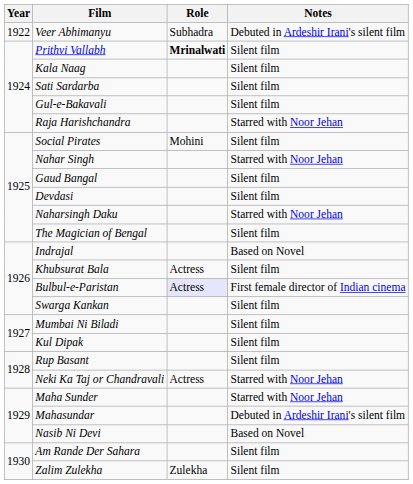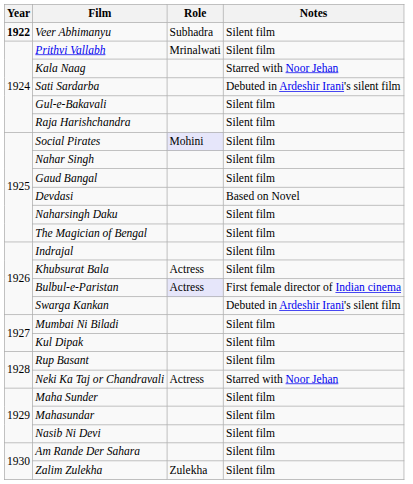Veer Abhimanyu | Year: normal -> bold
Veer Abhimanyu | Notes: Debuted in Ardeshir Irani's silent film -> Silent film
Prithvi Vallabh | Role: bold -> normal
Kala Naag | Notes: Silent film -> Starred with Noor Jehan
Sati Sardarba | Notes: Silent film -> Debuted in Ardeshir Irani's silent film
Raja Harishchandra | Notes: Starred with Noor Jehan -> Silent film
Social Pirates | Role: no background -> lavender background
Nahar Singh | Notes: Starred with Noor Jehan -> Silent film
Devdasi | Notes: Silent film -> Based on Novel
Naharsingh Daku | Notes: Starred with Noor Jehan -> Silent film
Indrajal | Notes: Based on Novel -> Silent film
Swarga Kankan | Notes: Silent film -> Debuted in Ardeshir Irani's silent film
Maha Sunder | Notes: Starred with Noor Jehan -> Silent film
Mahasundar | Notes: Debuted in Ardeshir Irani's silent film -> Silent film
Nasib Ni Devi | Notes: Based on Novel -> Silent film
